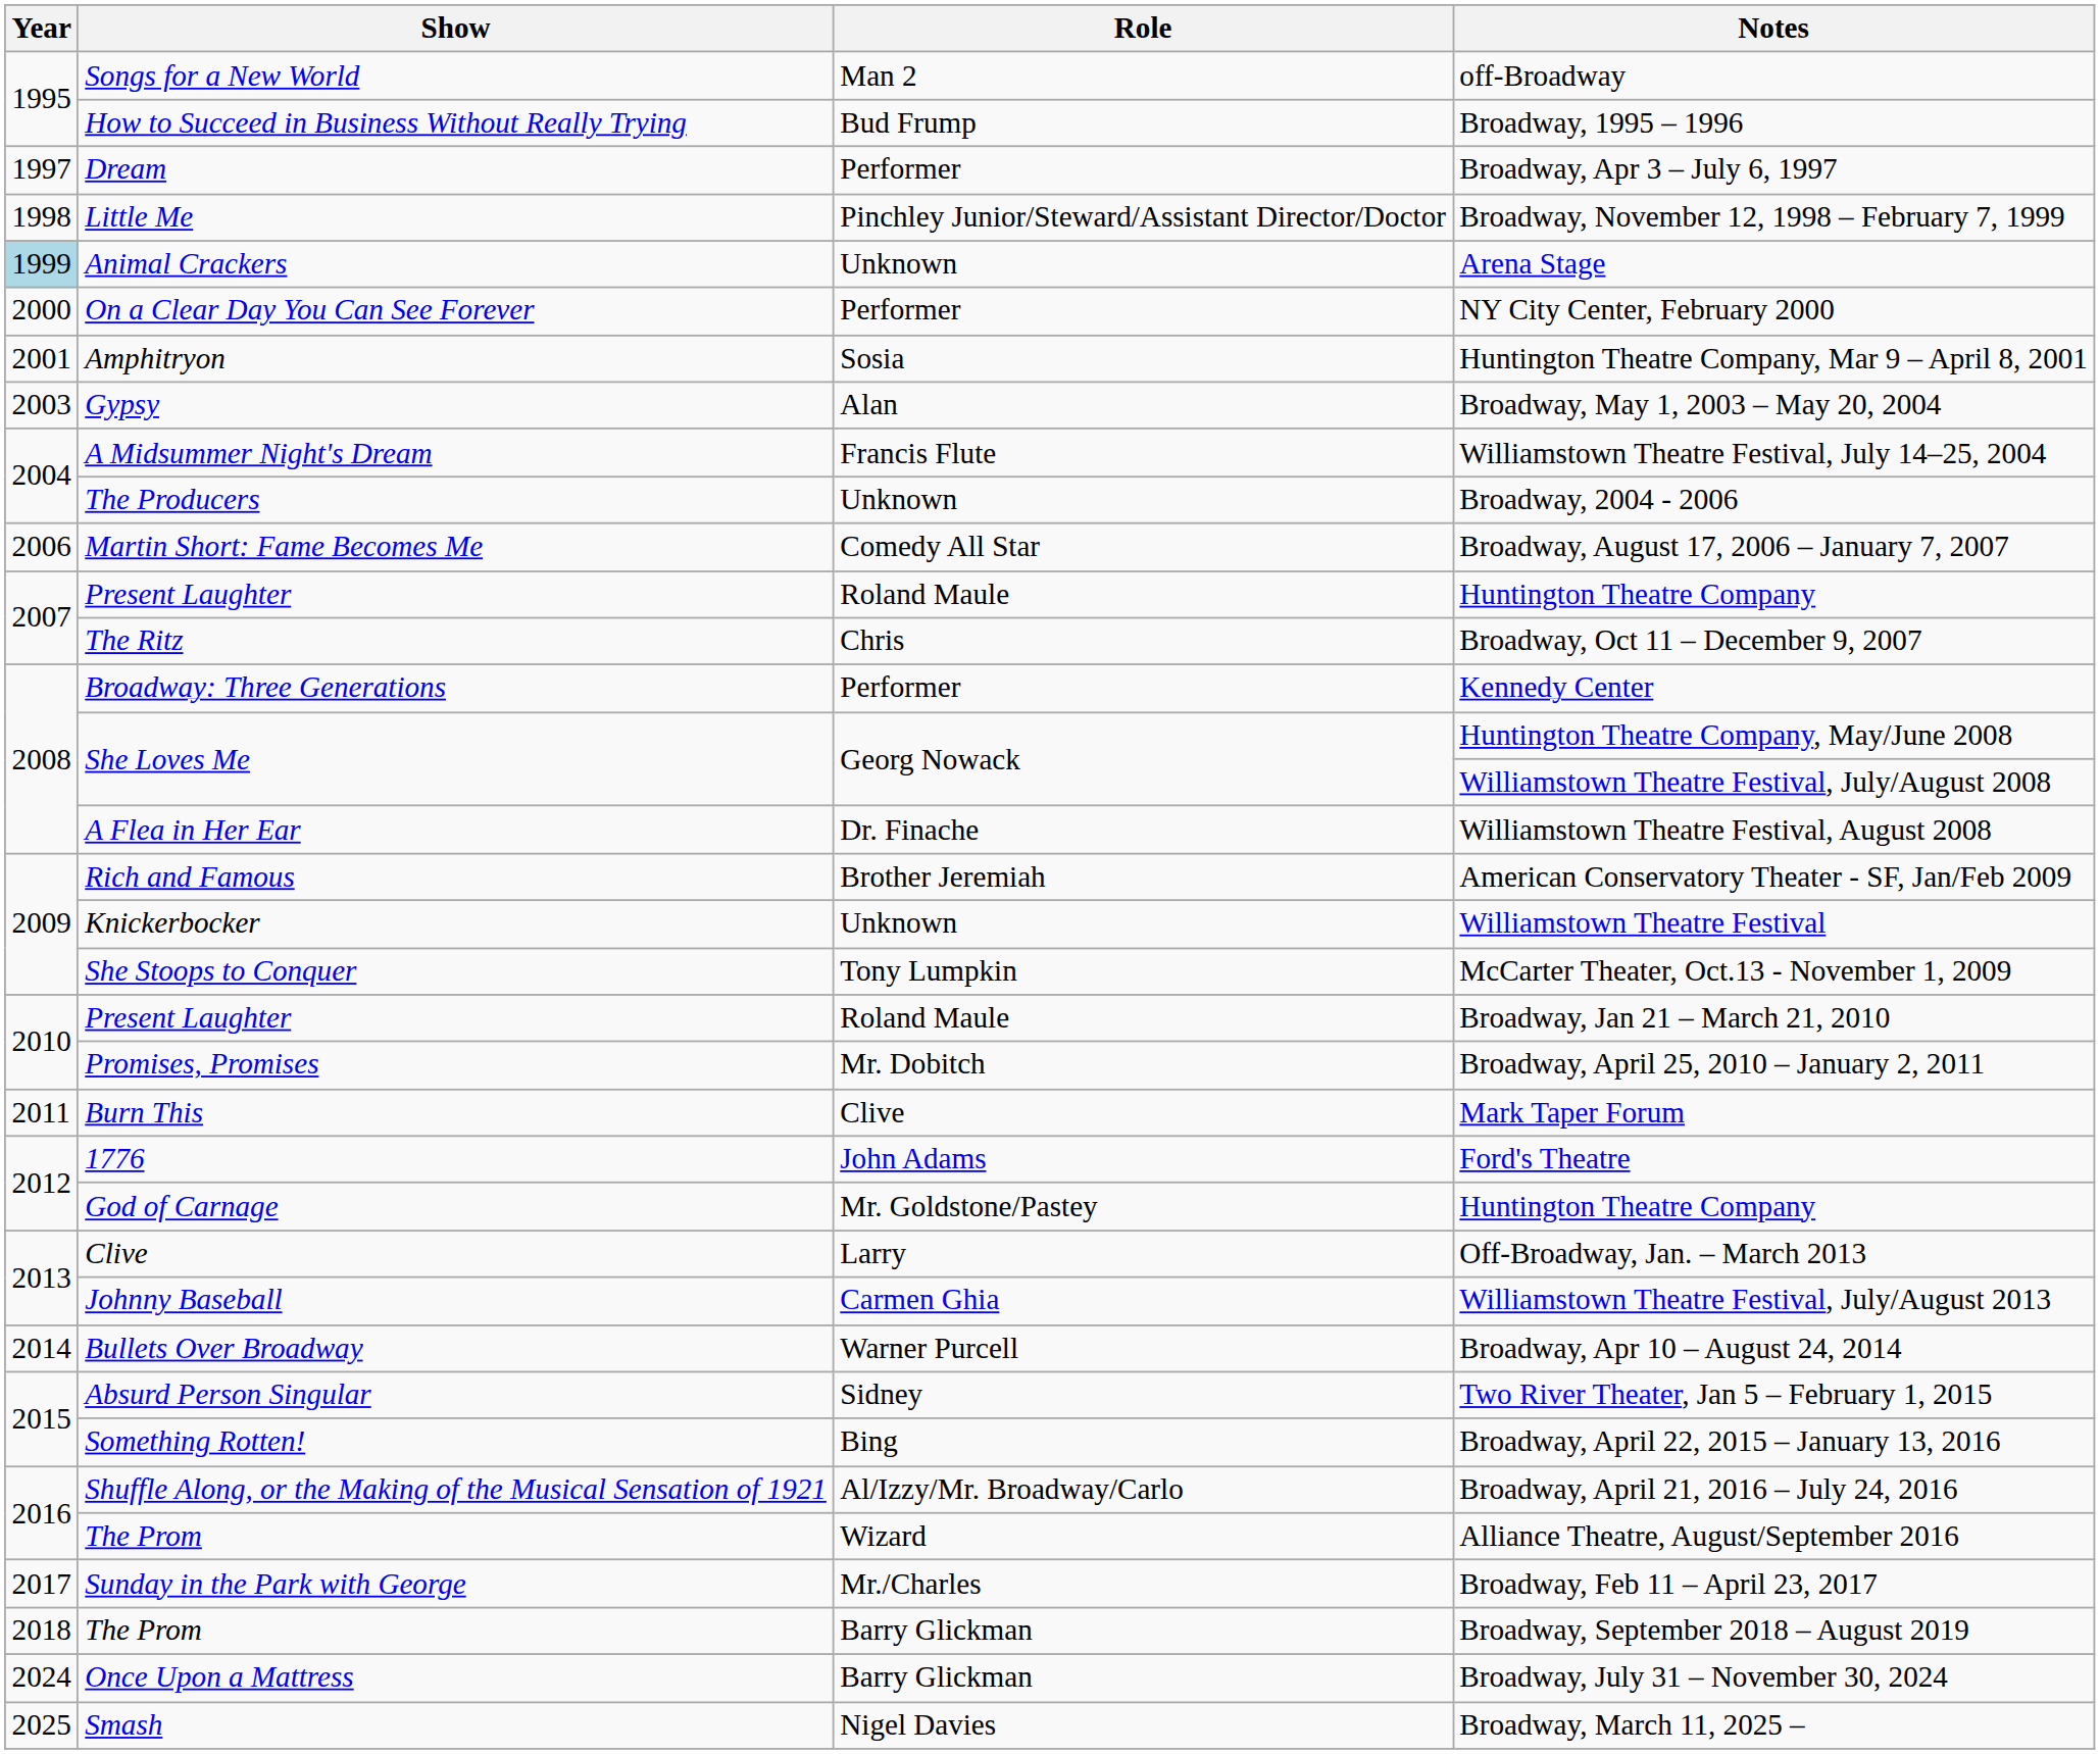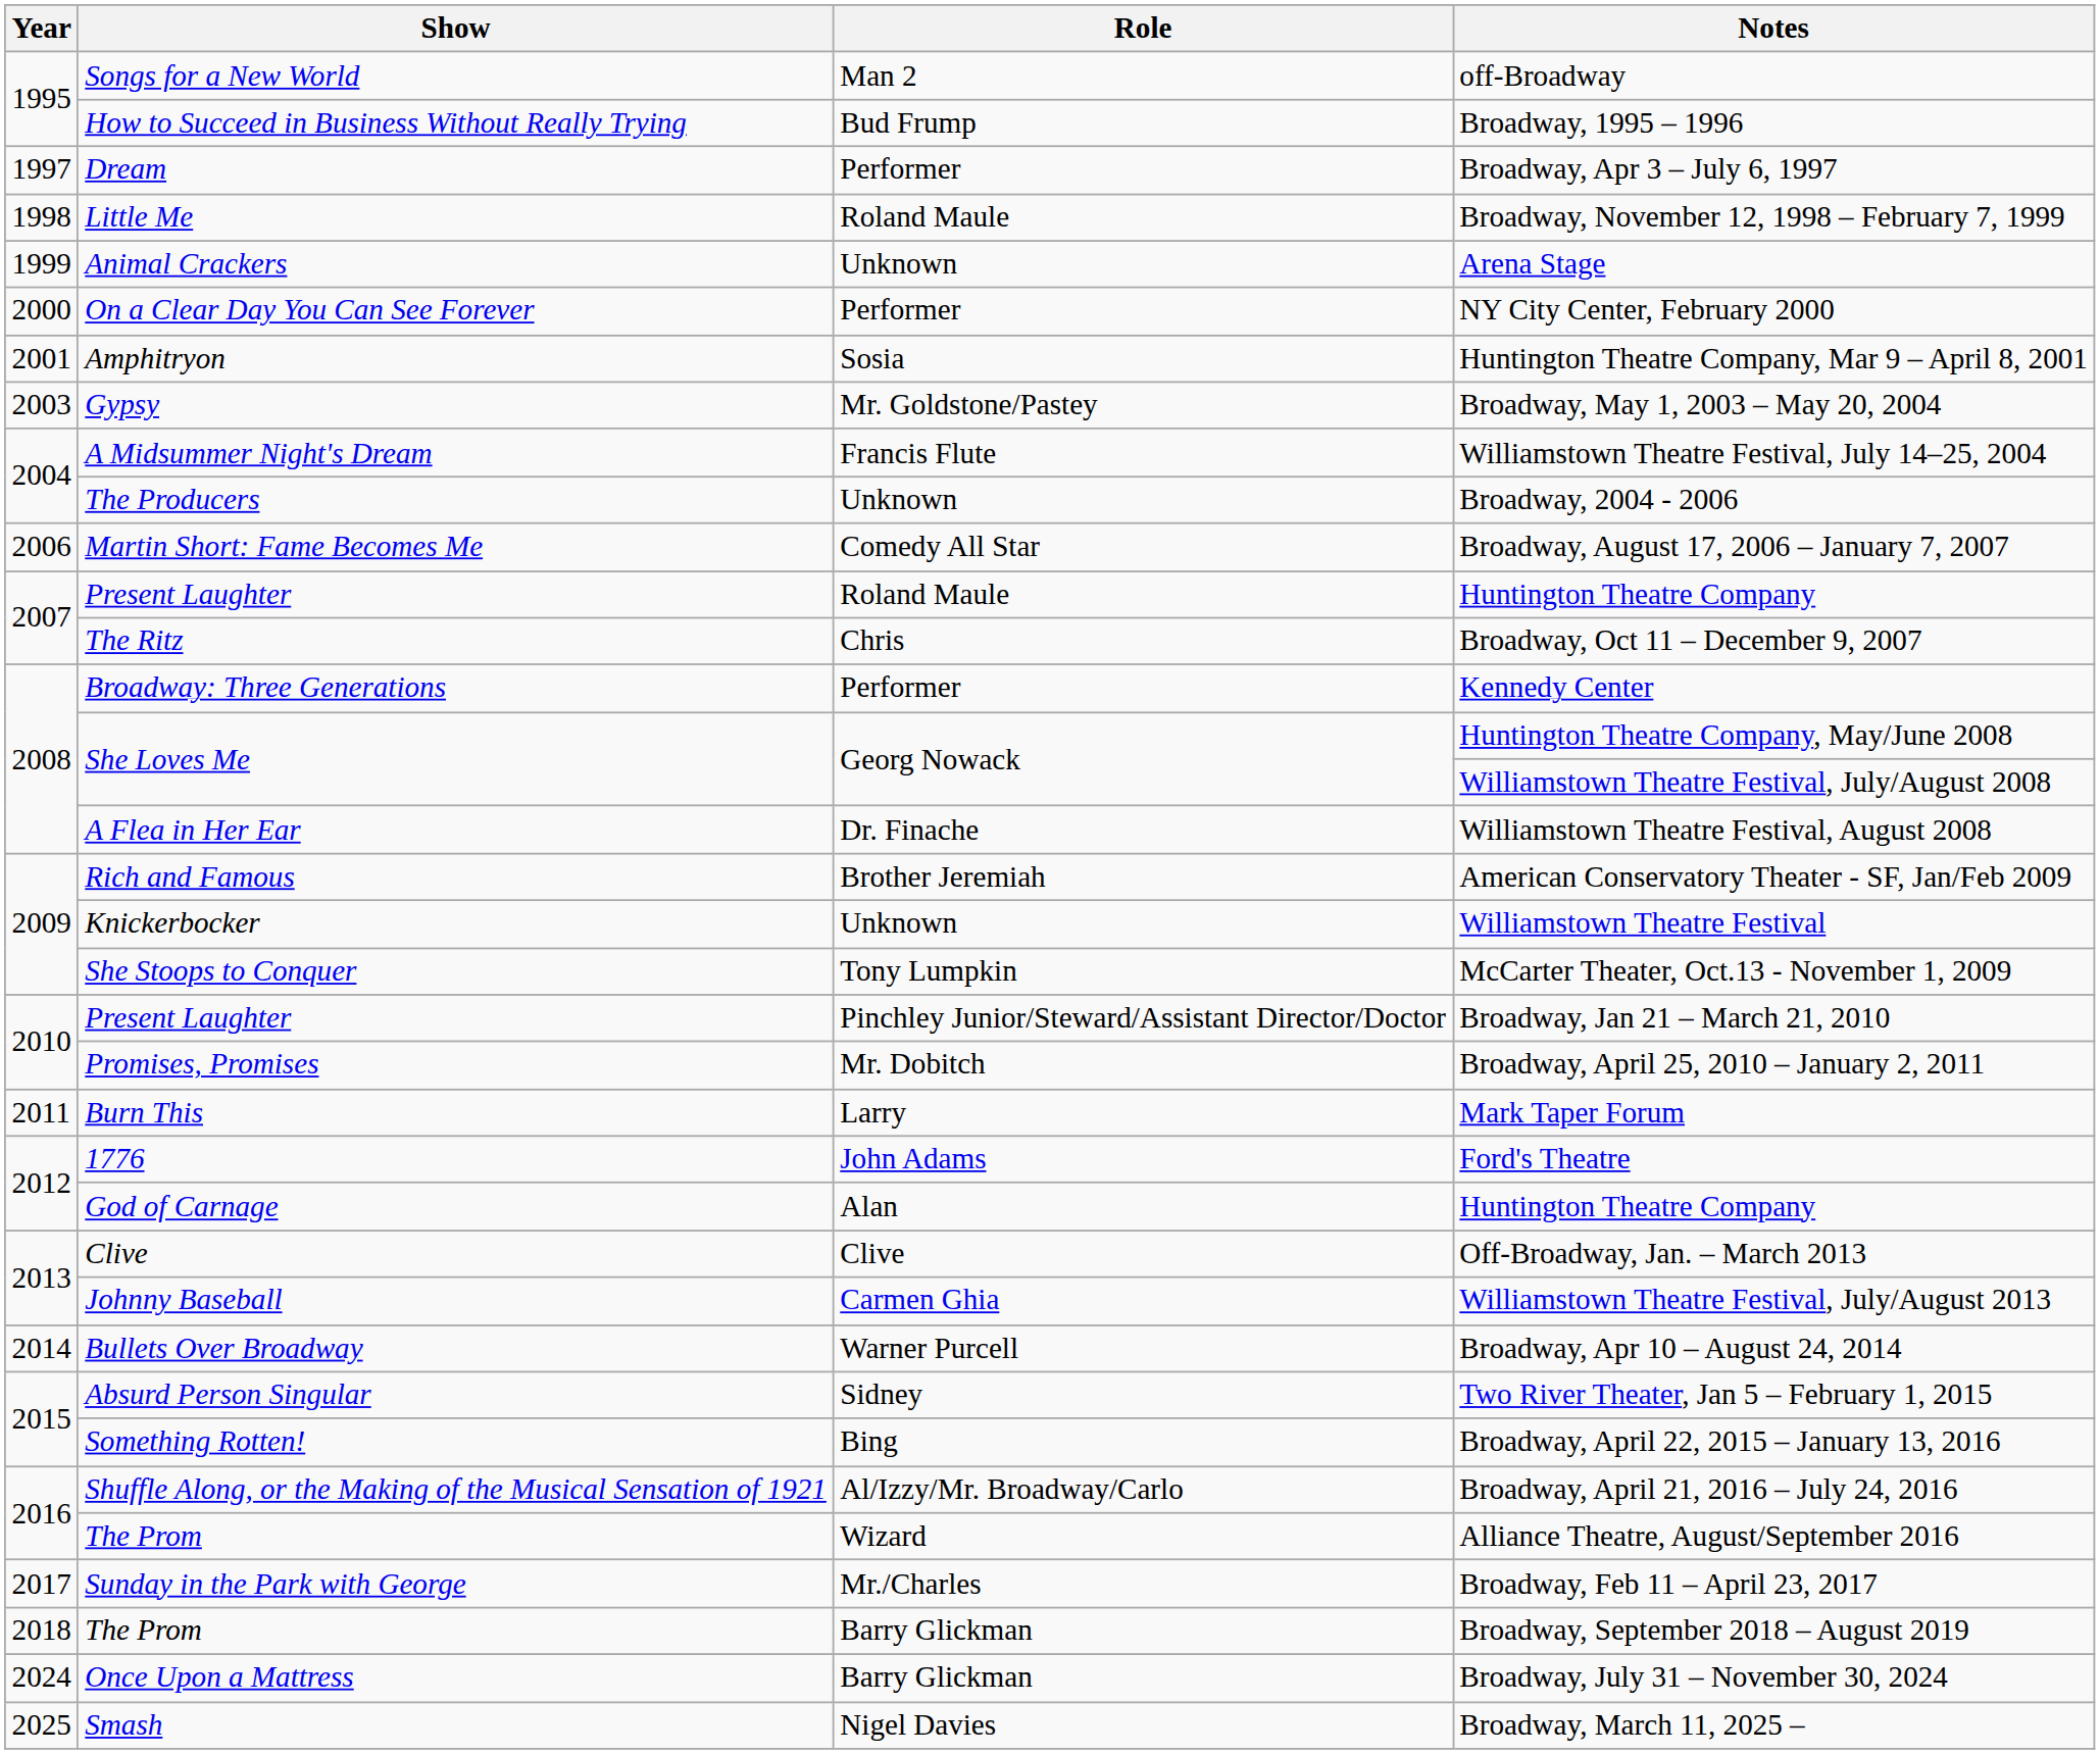Broadway, November 12, 1998 – February 7, 1999 | Role: Pinchley Junior/Steward/Assistant Director/Doctor -> Roland Maule
Arena Stage | Year: lightblue background -> no background
Broadway, May 1, 2003 – May 20, 2004 | Role: Alan -> Mr. Goldstone/Pastey
Broadway, Jan 21 – March 21, 2010 | Role: Roland Maule -> Pinchley Junior/Steward/Assistant Director/Doctor
Mark Taper Forum | Role: Clive -> Larry
God of Carnage / Huntington Theatre Company | Role: Mr. Goldstone/Pastey -> Alan
Off-Broadway, Jan. – March 2013 | Role: Larry -> Clive
